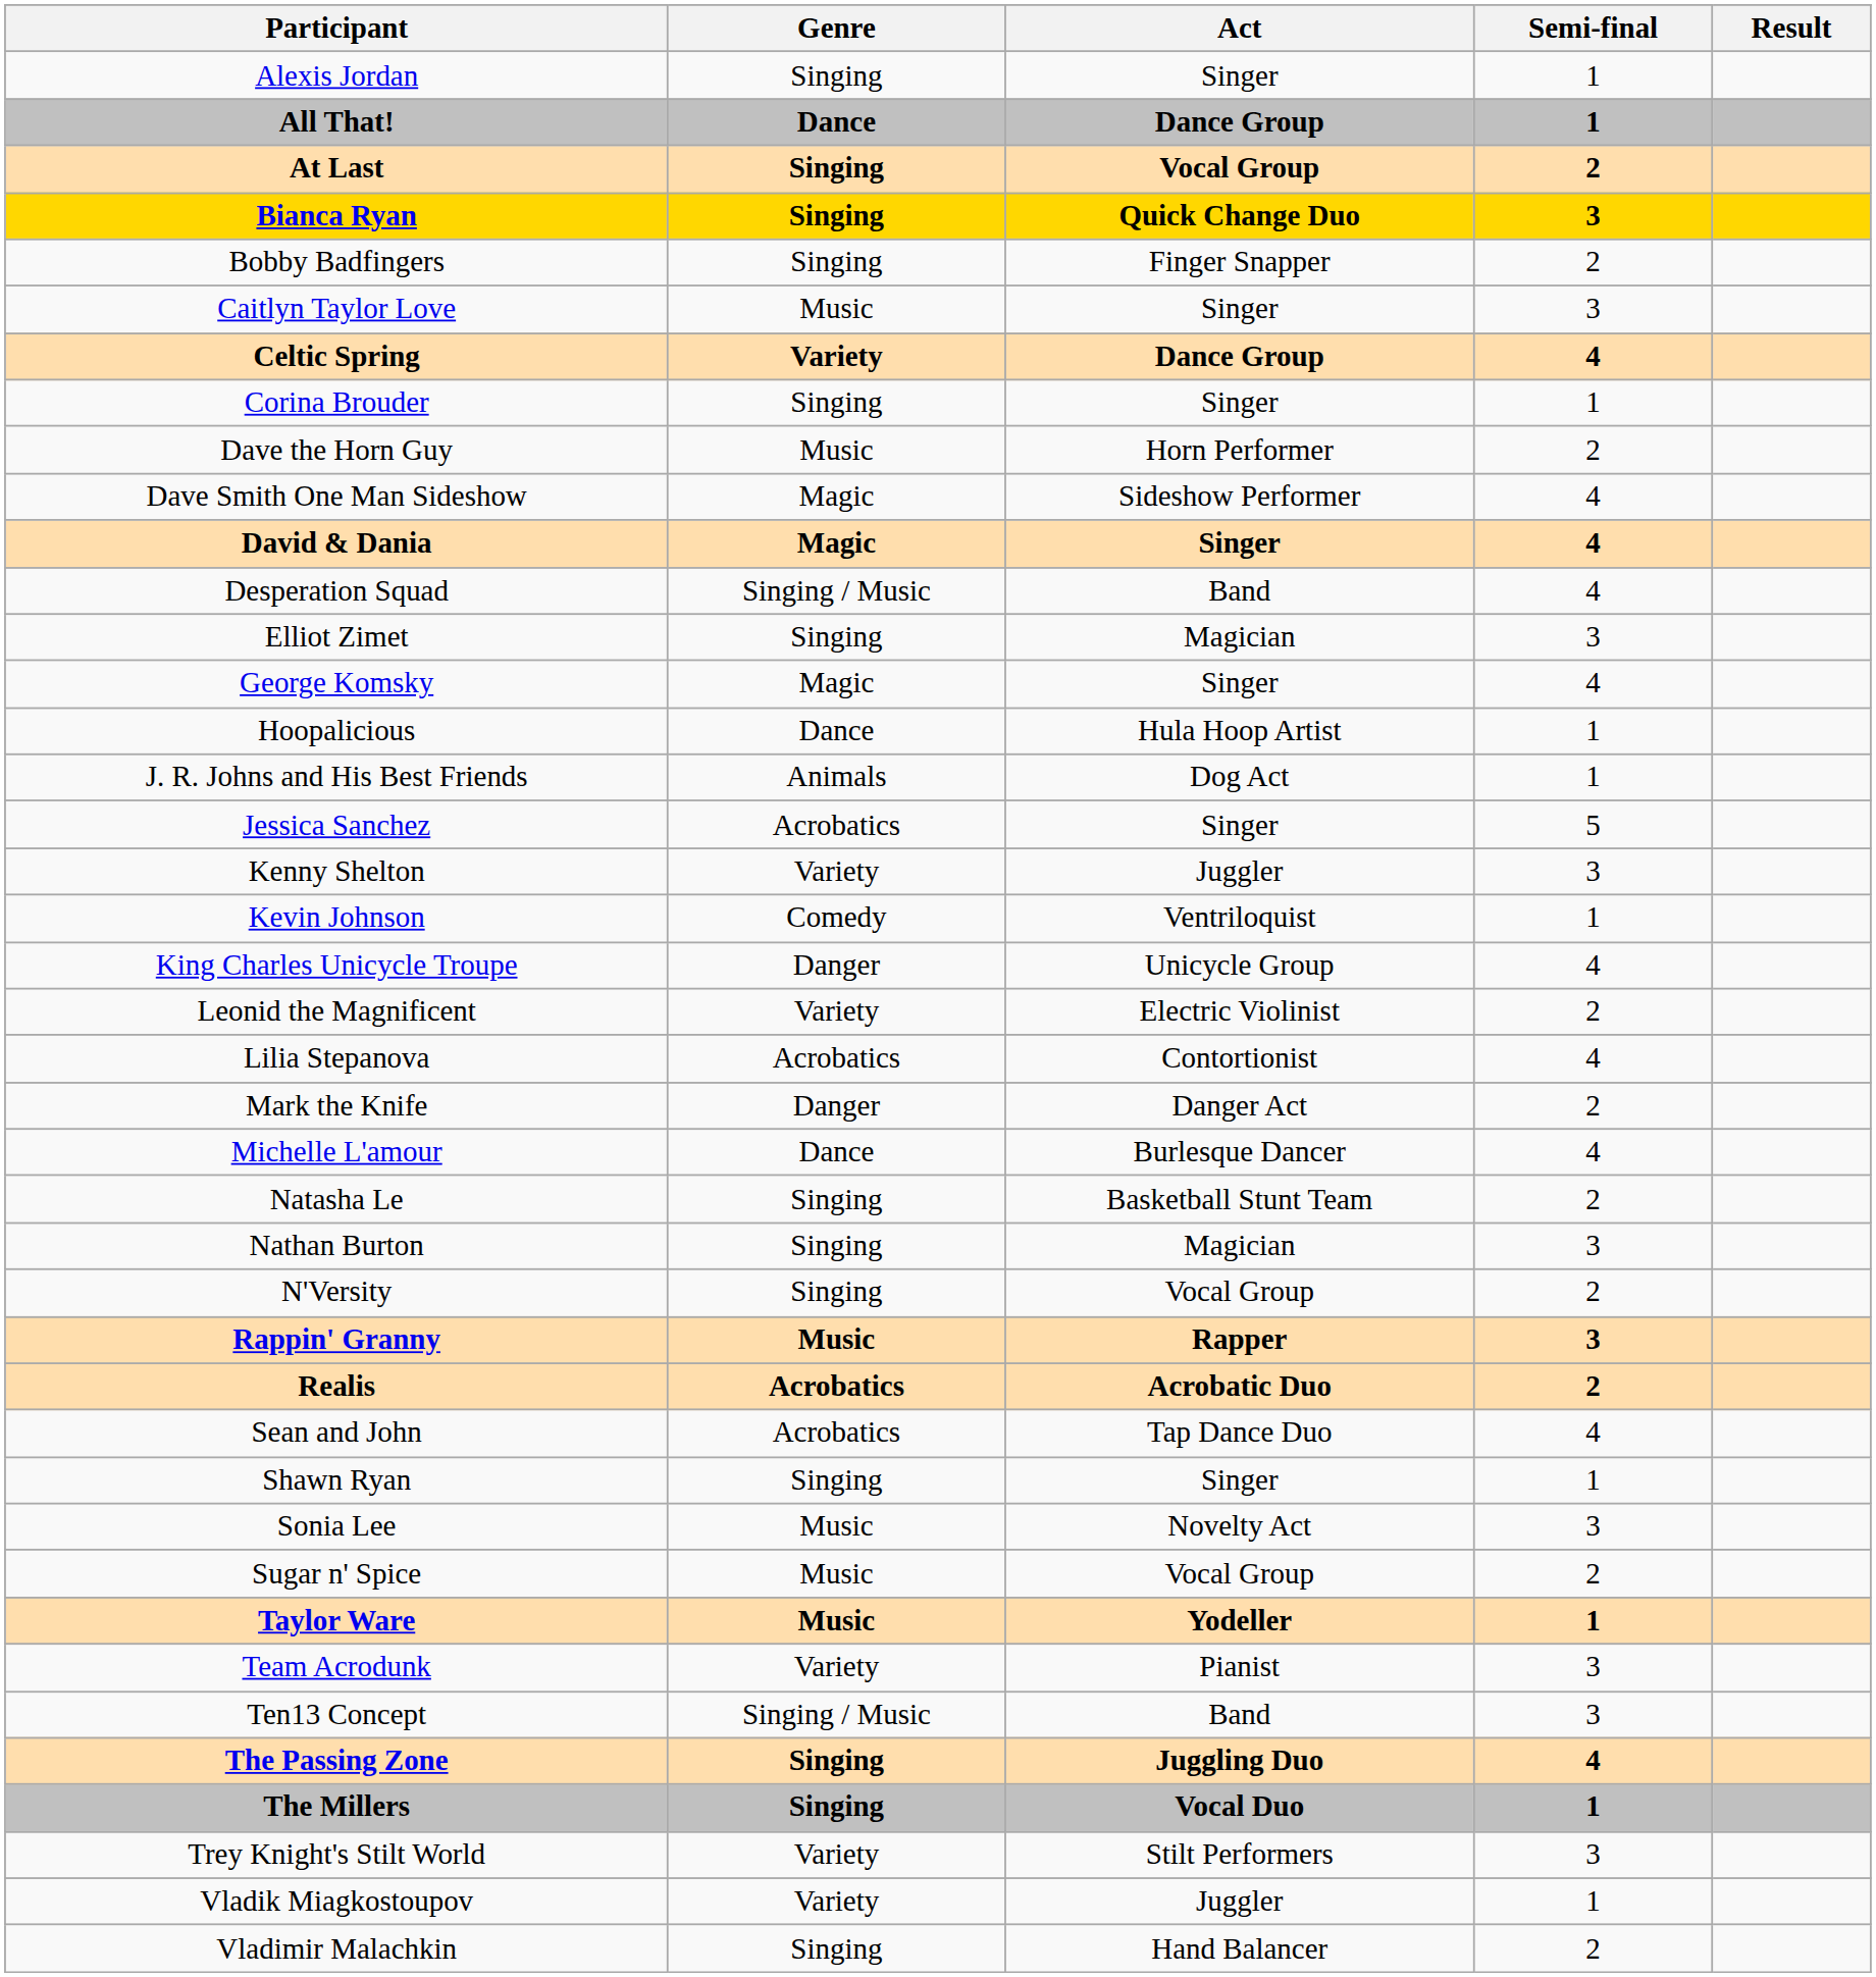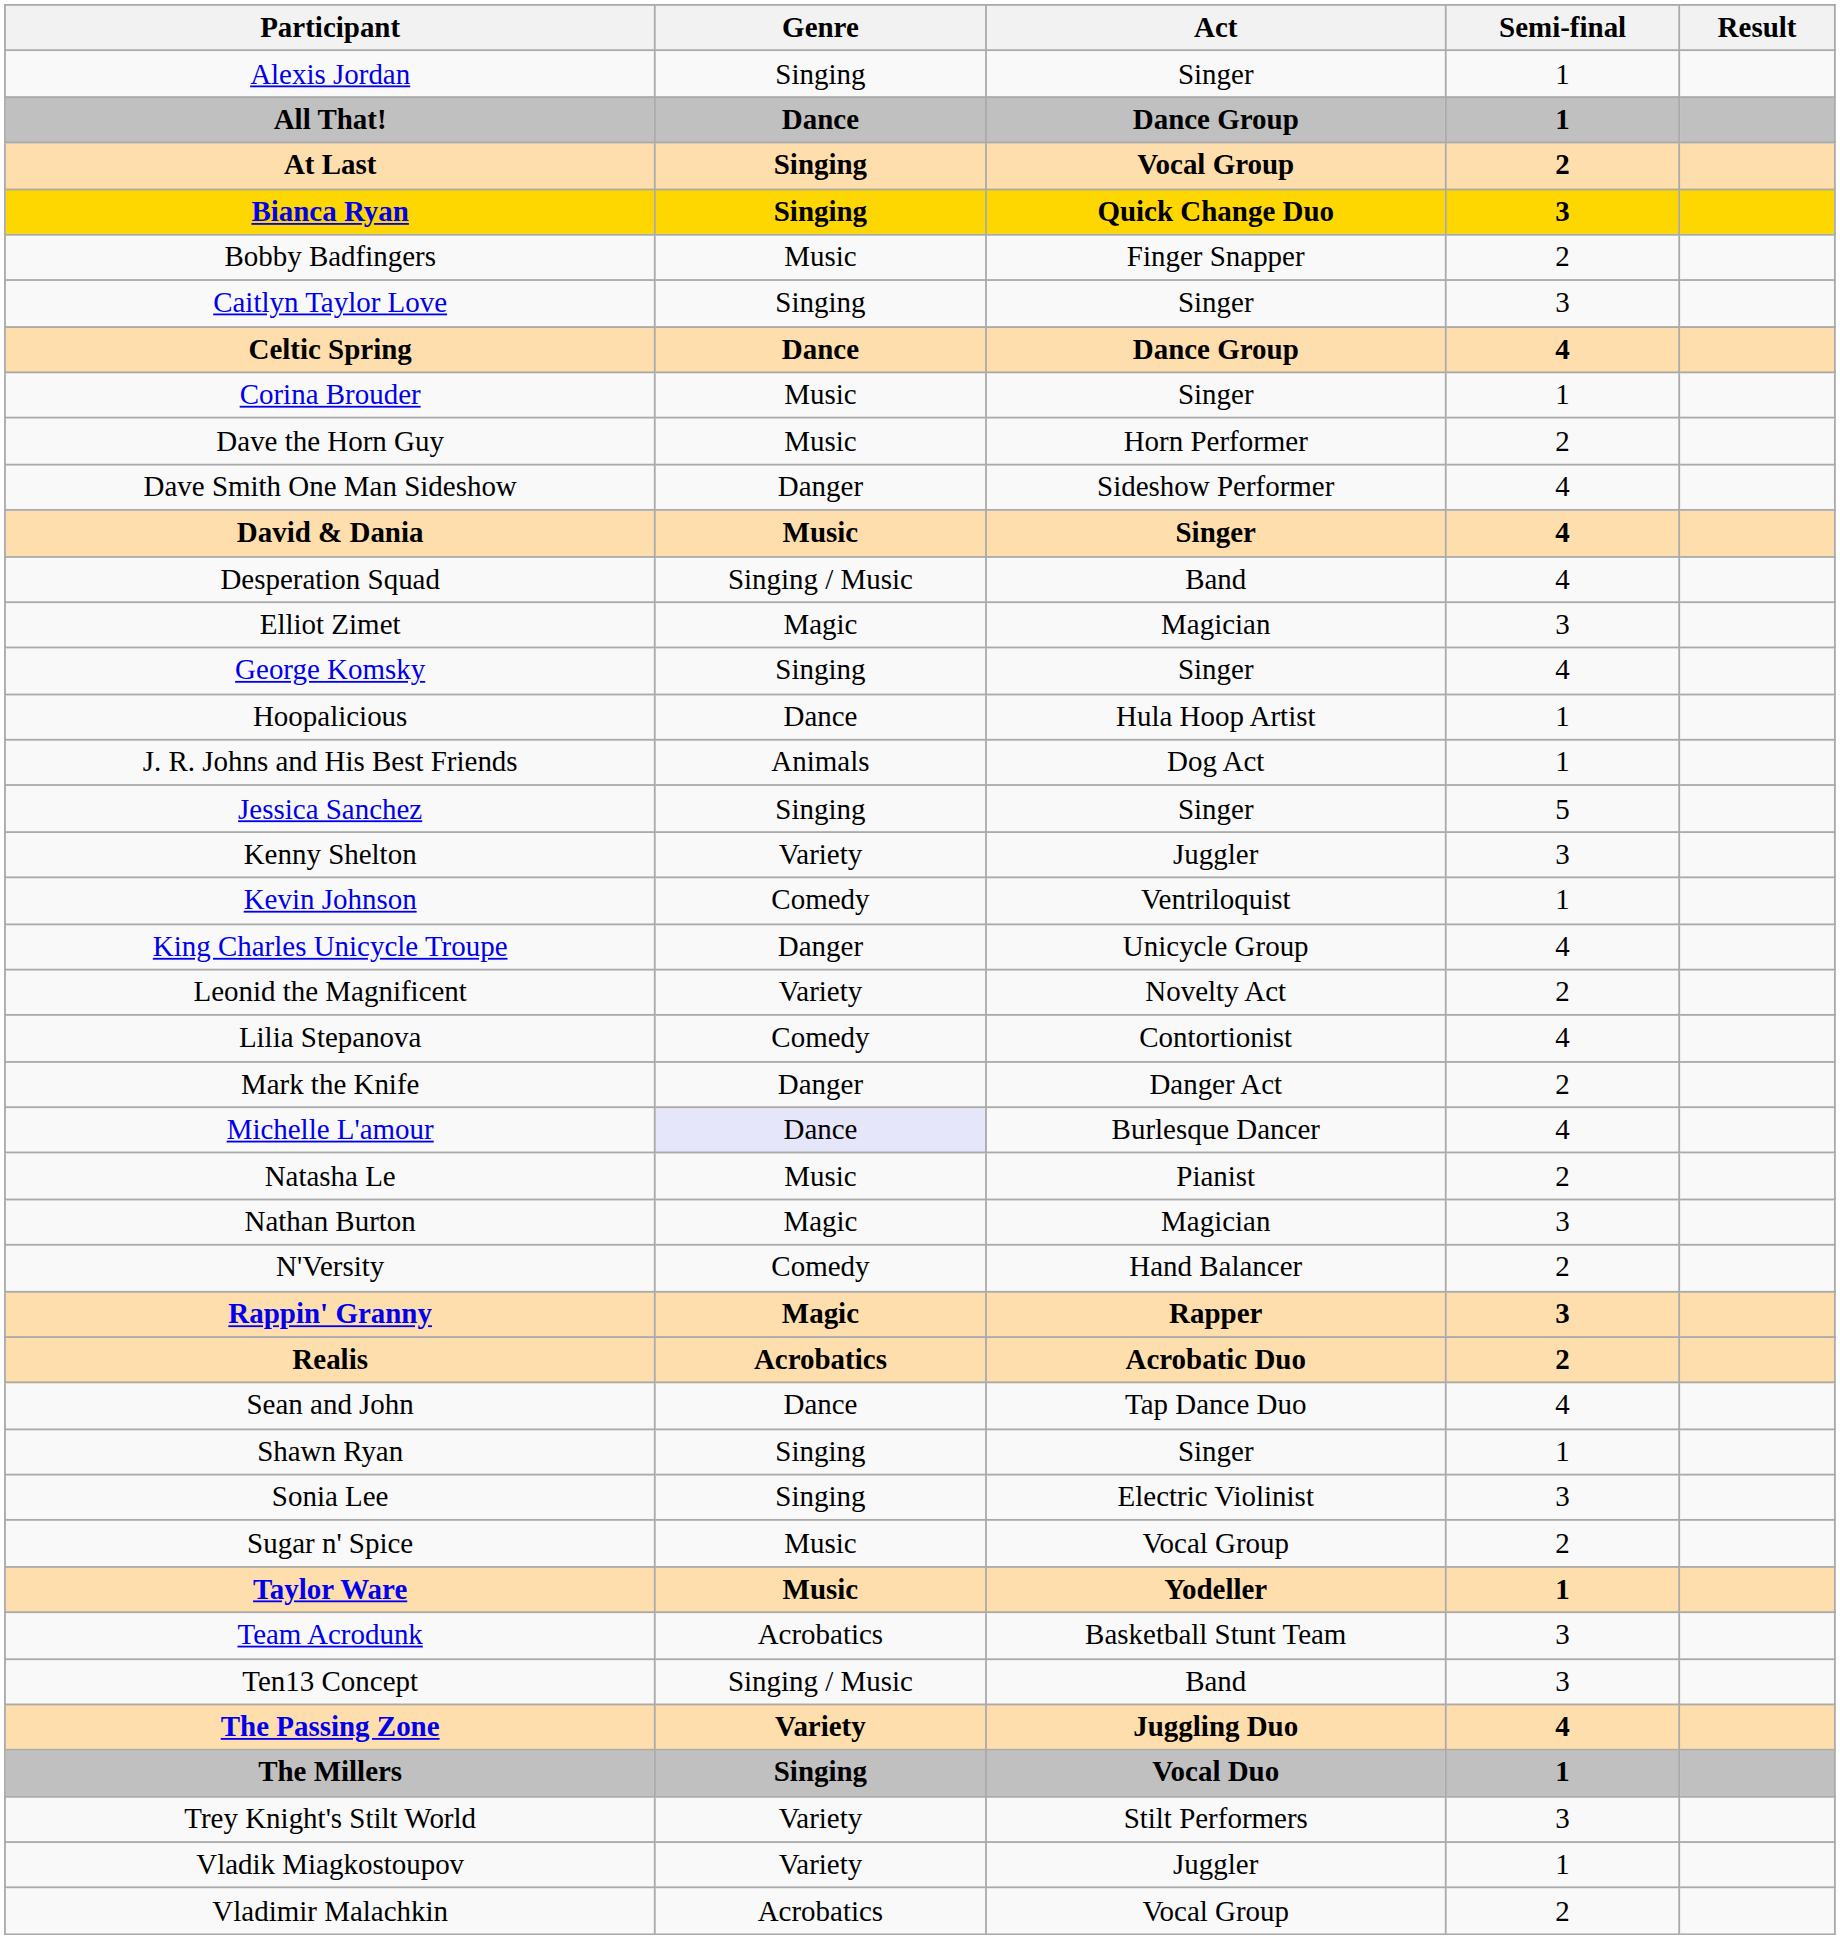Bobby Badfingers | Genre: Singing -> Music
Caitlyn Taylor Love | Genre: Music -> Singing
Celtic Spring | Genre: Variety -> Dance
Corina Brouder | Genre: Singing -> Music
Dave Smith One Man Sideshow | Genre: Magic -> Danger
David & Dania | Genre: Magic -> Music
Elliot Zimet | Genre: Singing -> Magic
George Komsky | Genre: Magic -> Singing
Jessica Sanchez | Genre: Acrobatics -> Singing
Leonid the Magnificent | Act: Electric Violinist -> Novelty Act
Lilia Stepanova | Genre: Acrobatics -> Comedy
Michelle L'amour | Genre: no background -> lavender background
Natasha Le | Genre: Singing -> Music
Natasha Le | Act: Basketball Stunt Team -> Pianist
Nathan Burton | Genre: Singing -> Magic
N'Versity | Genre: Singing -> Comedy
N'Versity | Act: Vocal Group -> Hand Balancer
Rappin' Granny | Genre: Music -> Magic
Sean and John | Genre: Acrobatics -> Dance
Sonia Lee | Genre: Music -> Singing
Sonia Lee | Act: Novelty Act -> Electric Violinist
Team Acrodunk | Genre: Variety -> Acrobatics
Team Acrodunk | Act: Pianist -> Basketball Stunt Team
The Passing Zone | Genre: Singing -> Variety
Vladimir Malachkin | Genre: Singing -> Acrobatics
Vladimir Malachkin | Act: Hand Balancer -> Vocal Group
